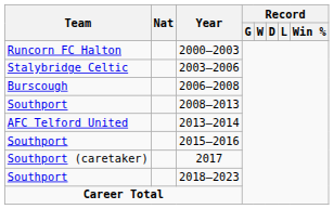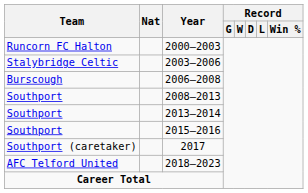2013–2014 | Team: AFC Telford United -> Southport
2018–2023 | Team: Southport -> AFC Telford United
